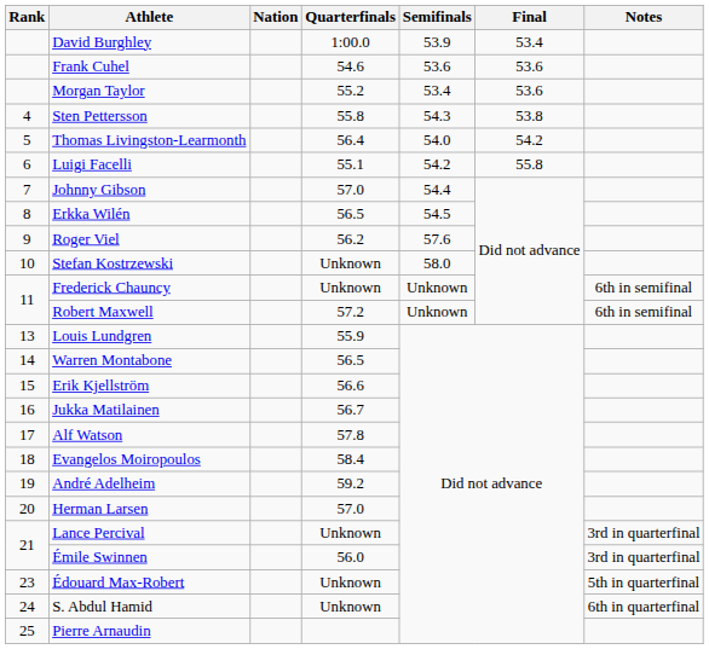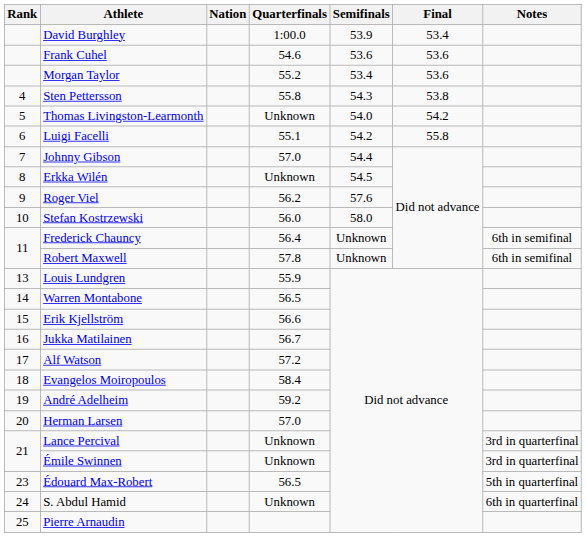Thomas Livingston-Learmonth | Quarterfinals: 56.4 -> Unknown
Erkka Wilén | Quarterfinals: 56.5 -> Unknown
Stefan Kostrzewski | Quarterfinals: Unknown -> 56.0
Frederick Chauncy | Quarterfinals: Unknown -> 56.4
Robert Maxwell | Quarterfinals: 57.2 -> 57.8
Alf Watson | Quarterfinals: 57.8 -> 57.2
Émile Swinnen | Quarterfinals: 56.0 -> Unknown
Édouard Max-Robert | Quarterfinals: Unknown -> 56.5
